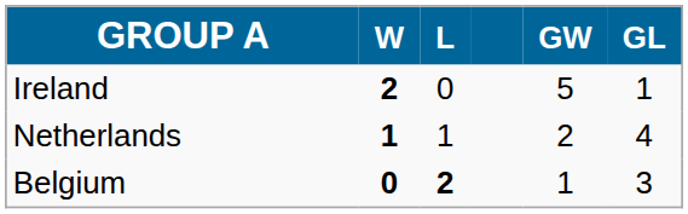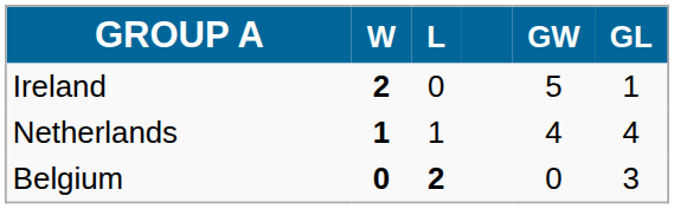Netherlands | GW: 2 -> 4
Belgium | GW: 1 -> 0
